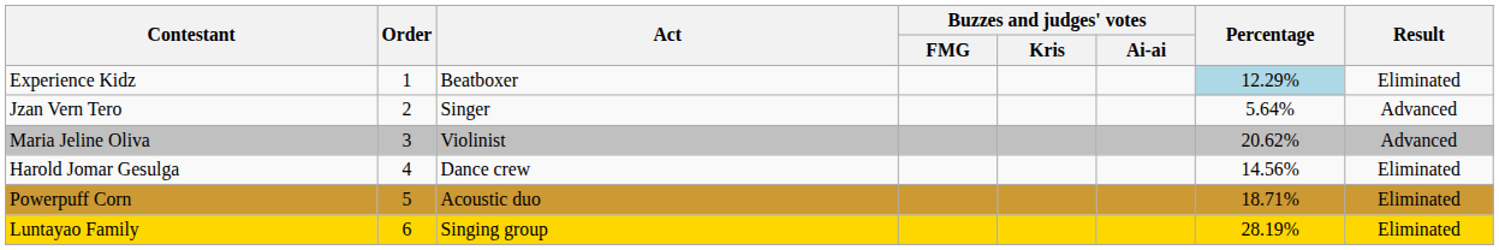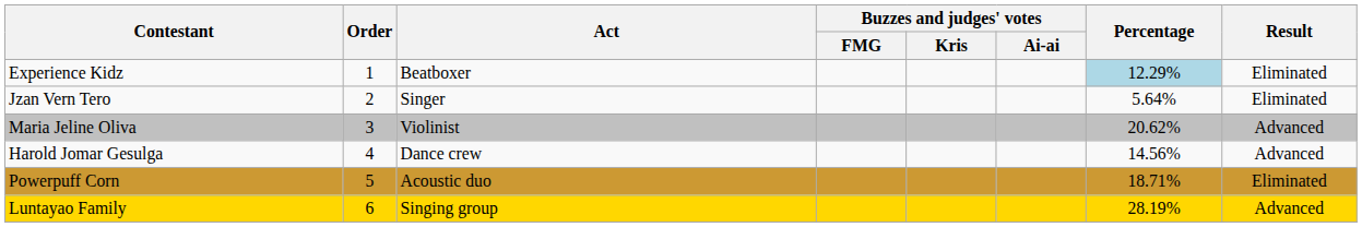Jzan Vern Tero | Result: Advanced -> Eliminated
Harold Jomar Gesulga | Result: Eliminated -> Advanced
Luntayao Family | Result: Eliminated -> Advanced
